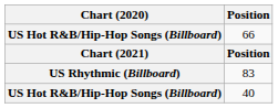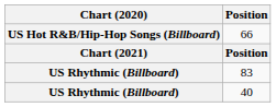40 | Chart (2020): US Hot R&B/Hip-Hop Songs (Billboard) -> US Rhythmic (Billboard)
